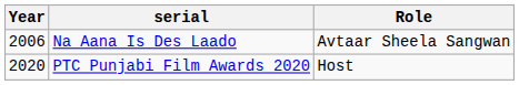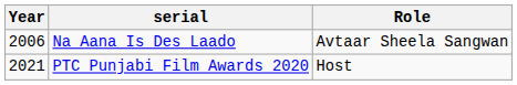PTC Punjabi Film Awards 2020 | Year: 2020 -> 2021
